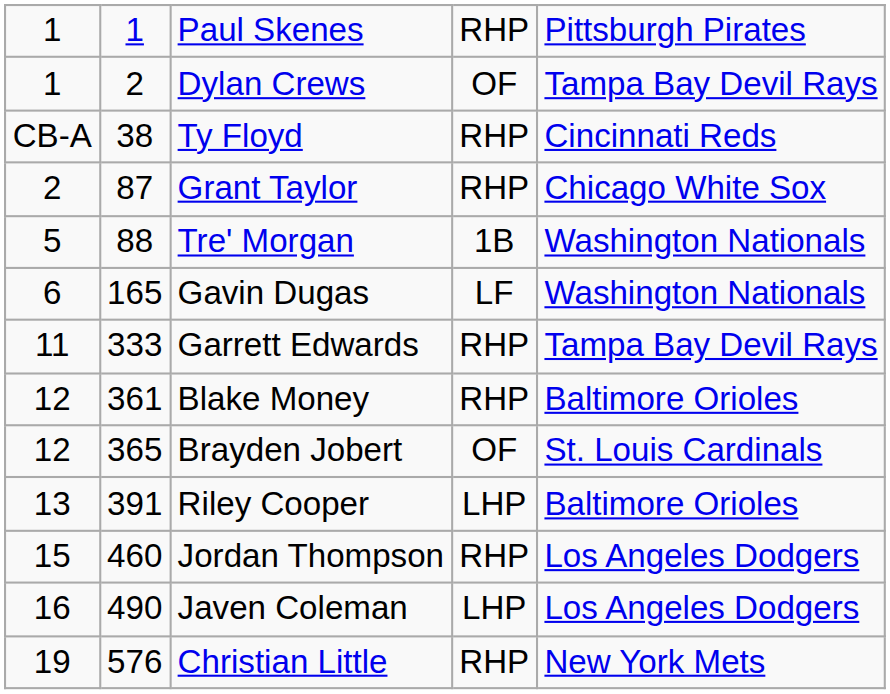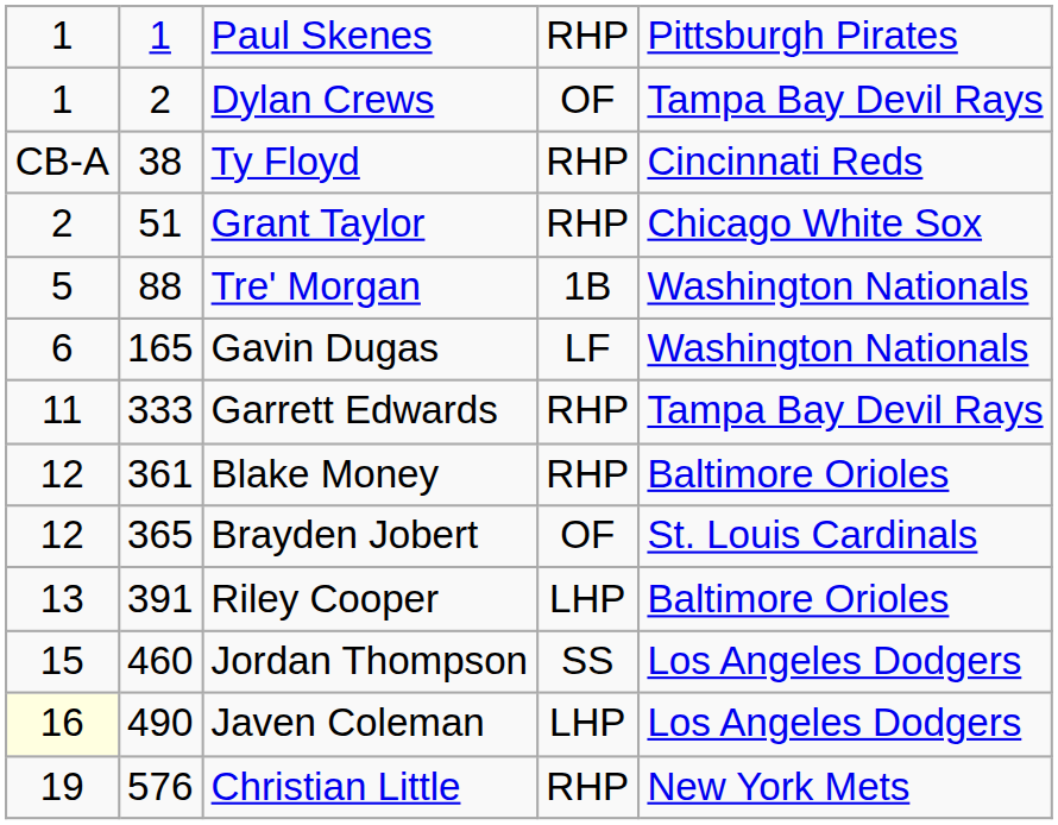Grant Taylor | column 2: 87 -> 51
Jordan Thompson | column 4: RHP -> SS
Javen Coleman | column 1: no background -> lightyellow background
